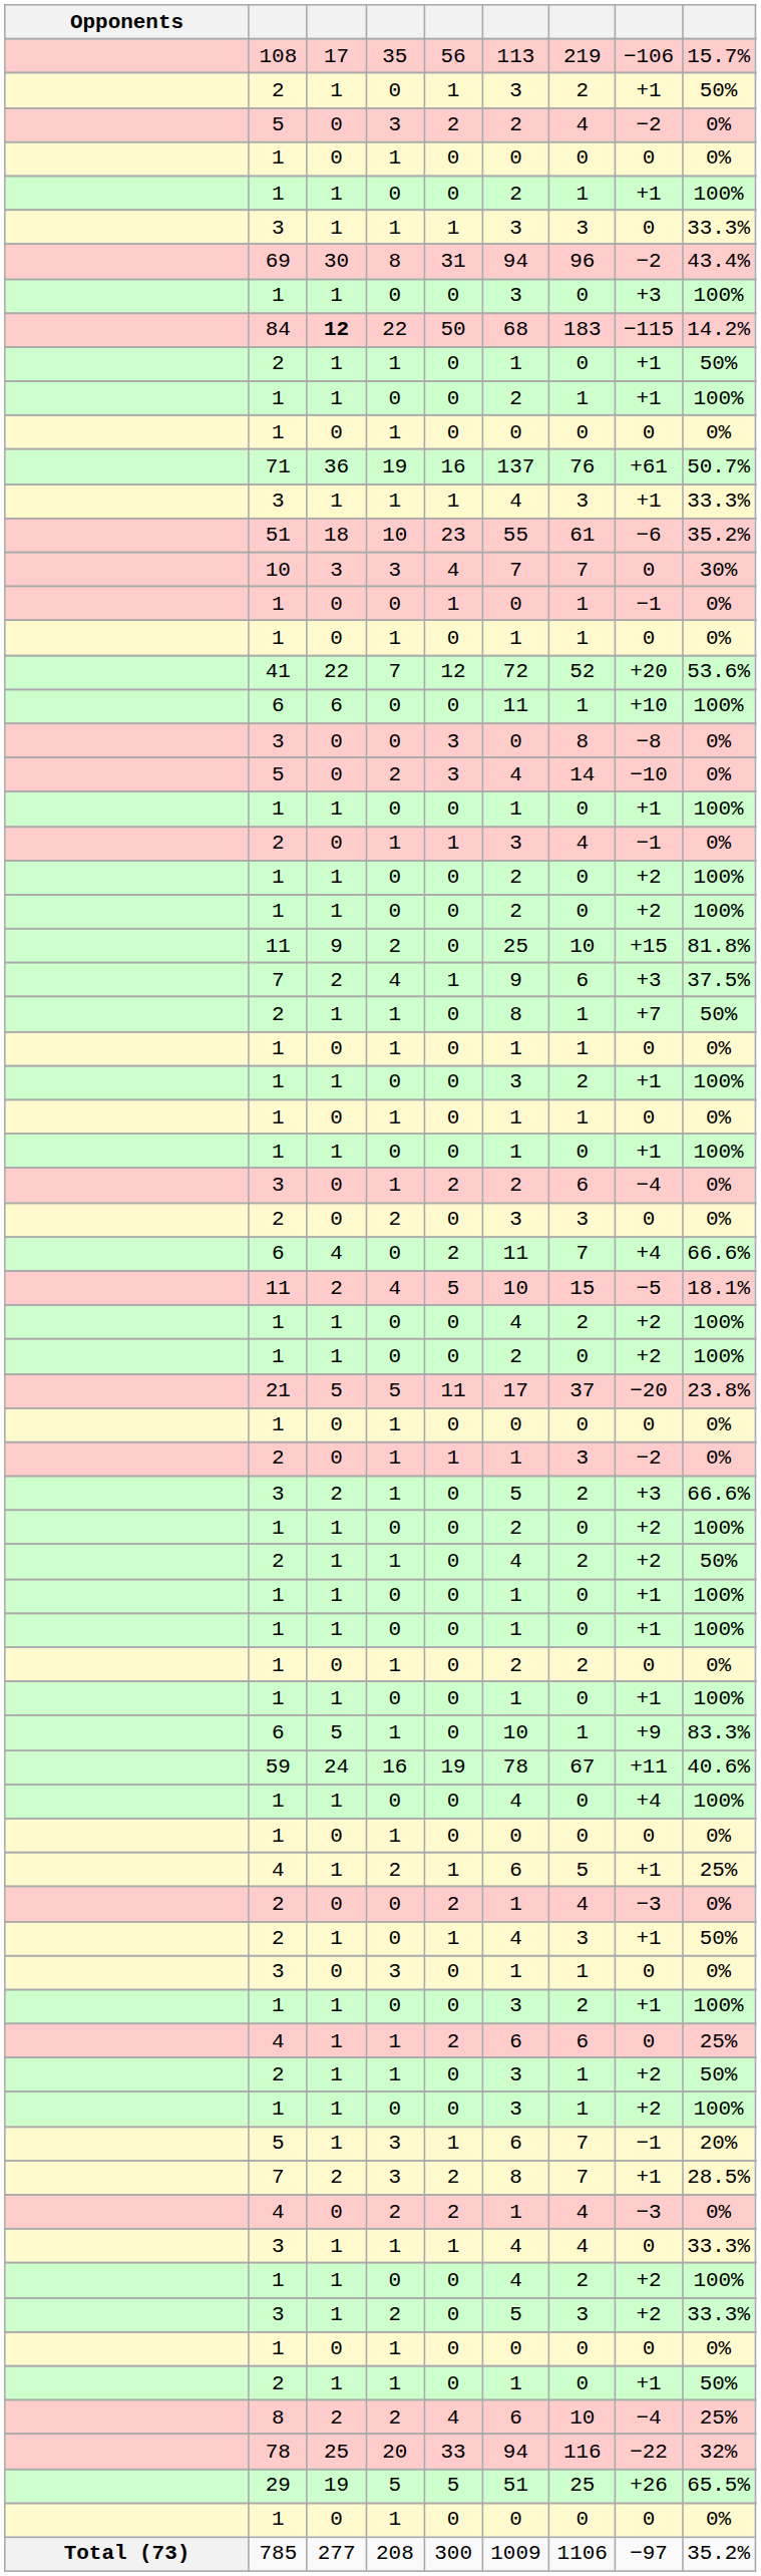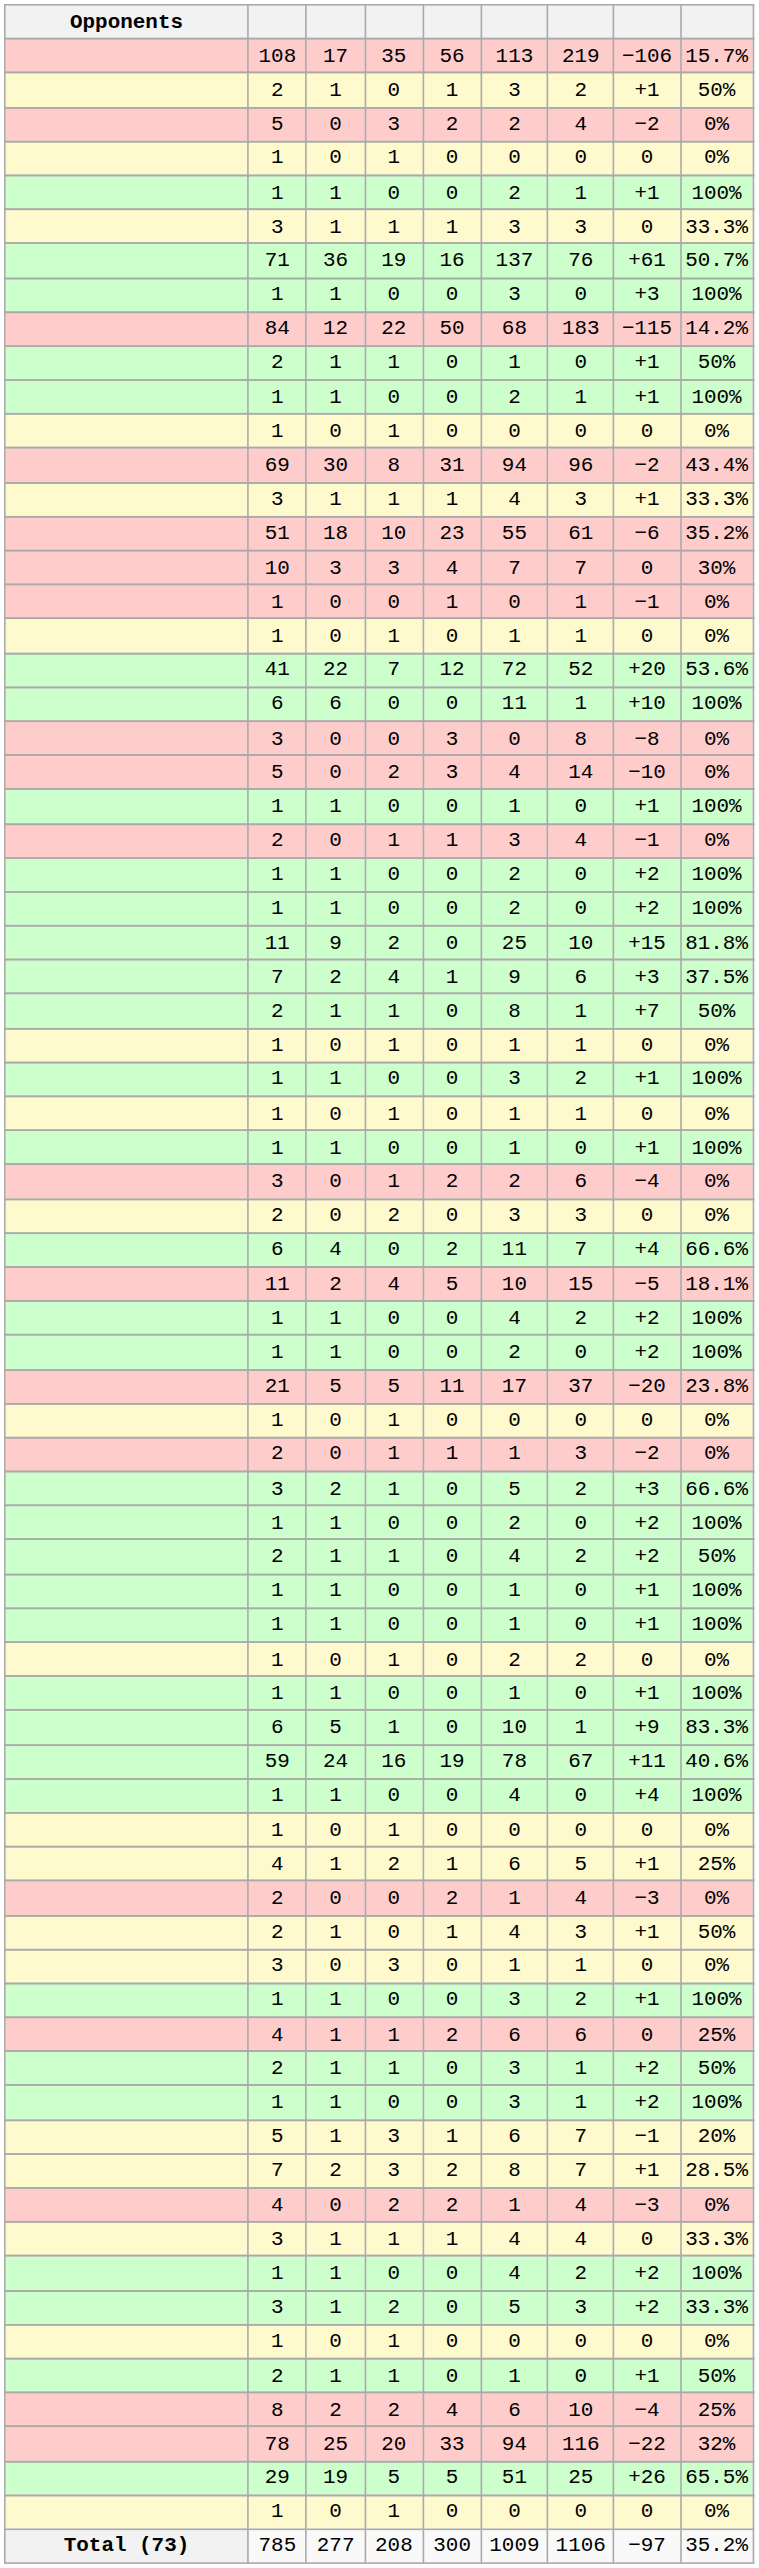rows swapped: 71 <-> 69
84 | column 3: bold -> normal
